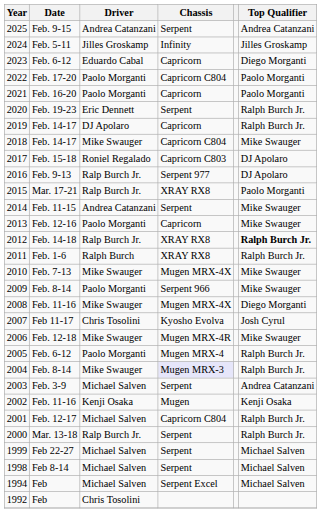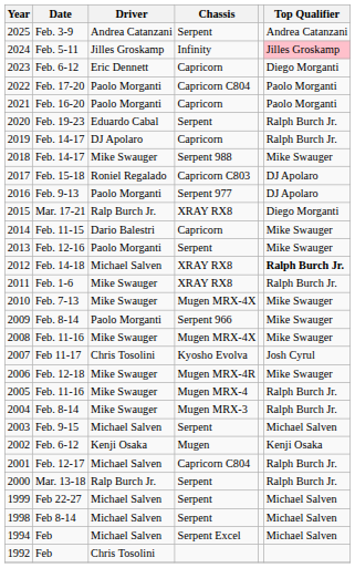2025 | Date: Feb. 9-15 -> Feb. 3-9
2024 | Top Qualifier: no background -> pink background
2023 | Driver: Eduardo Cabal -> Eric Dennett
2020 | Driver: Eric Dennett -> Eduardo Cabal
2018 | Chassis: Capricorn C804 -> Serpent 988
2016 | Driver: Ralp Burch Jr. -> Paolo Morganti
2015 | Top Qualifier: Paolo Morganti -> Diego Morganti
2014 | Driver: Andrea Catanzani -> Dario Balestri
2014 | Chassis: Serpent -> Capricorn
2013 | Chassis: Capricorn -> Serpent
2012 | Driver: Ralp Burch Jr. -> Michael Salven
2011 | Driver: Ralph Burch -> Mike Swauger
2008 | Top Qualifier: Diego Morganti -> Mike Swauger
2005 | Date: Feb. 6-12 -> Feb. 11-16
2005 | Driver: Paolo Morganti -> Mike Swauger
2004 | Chassis: lavender background -> no background
2003 | Date: Feb. 3-9 -> Feb. 9-15
2003 | Top Qualifier: Andrea Catanzani -> Michael Salven
2002 | Date: Feb. 11-16 -> Feb. 6-12
